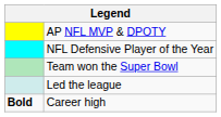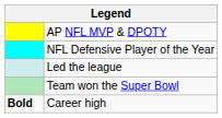rows swapped: Team won the Super Bowl <-> Led the league
